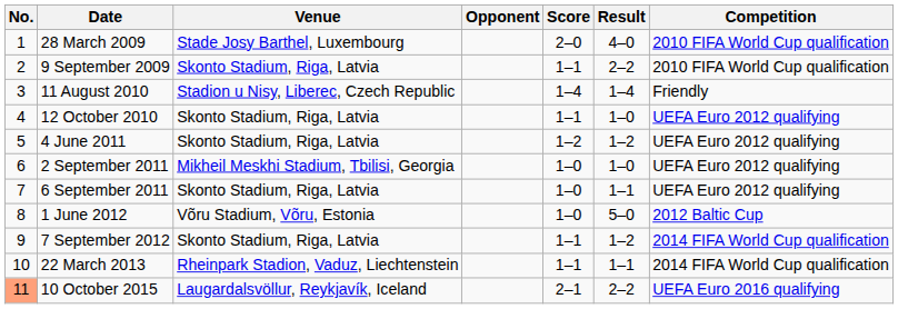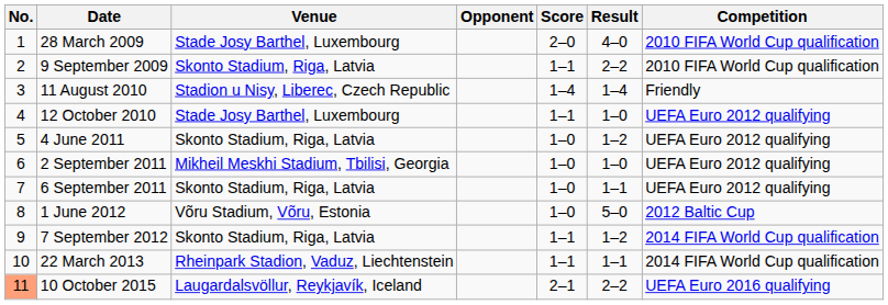12 October 2010 | Venue: Skonto Stadium, Riga, Latvia -> Stade Josy Barthel, Luxembourg
4 June 2011 | Score: 1–2 -> 1–0
